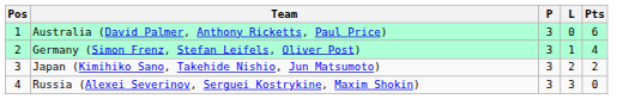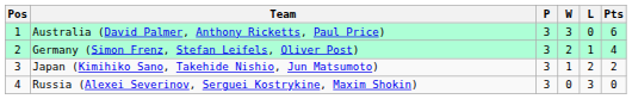+ column: W | 3 | 2 | 1 | 0
